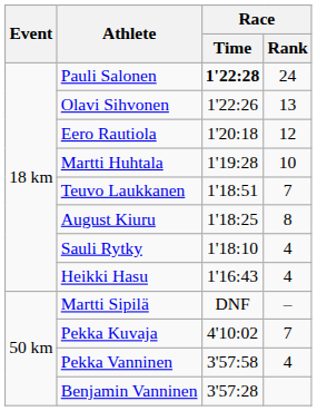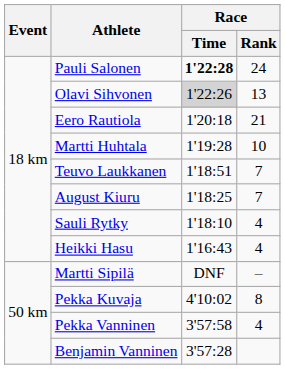Olavi Sihvonen | Race / Time: no background -> lightgrey background
Eero Rautiola | Race / Rank: 12 -> 21
August Kiuru | Race / Rank: 8 -> 7
Pekka Kuvaja | Race / Rank: 7 -> 8
